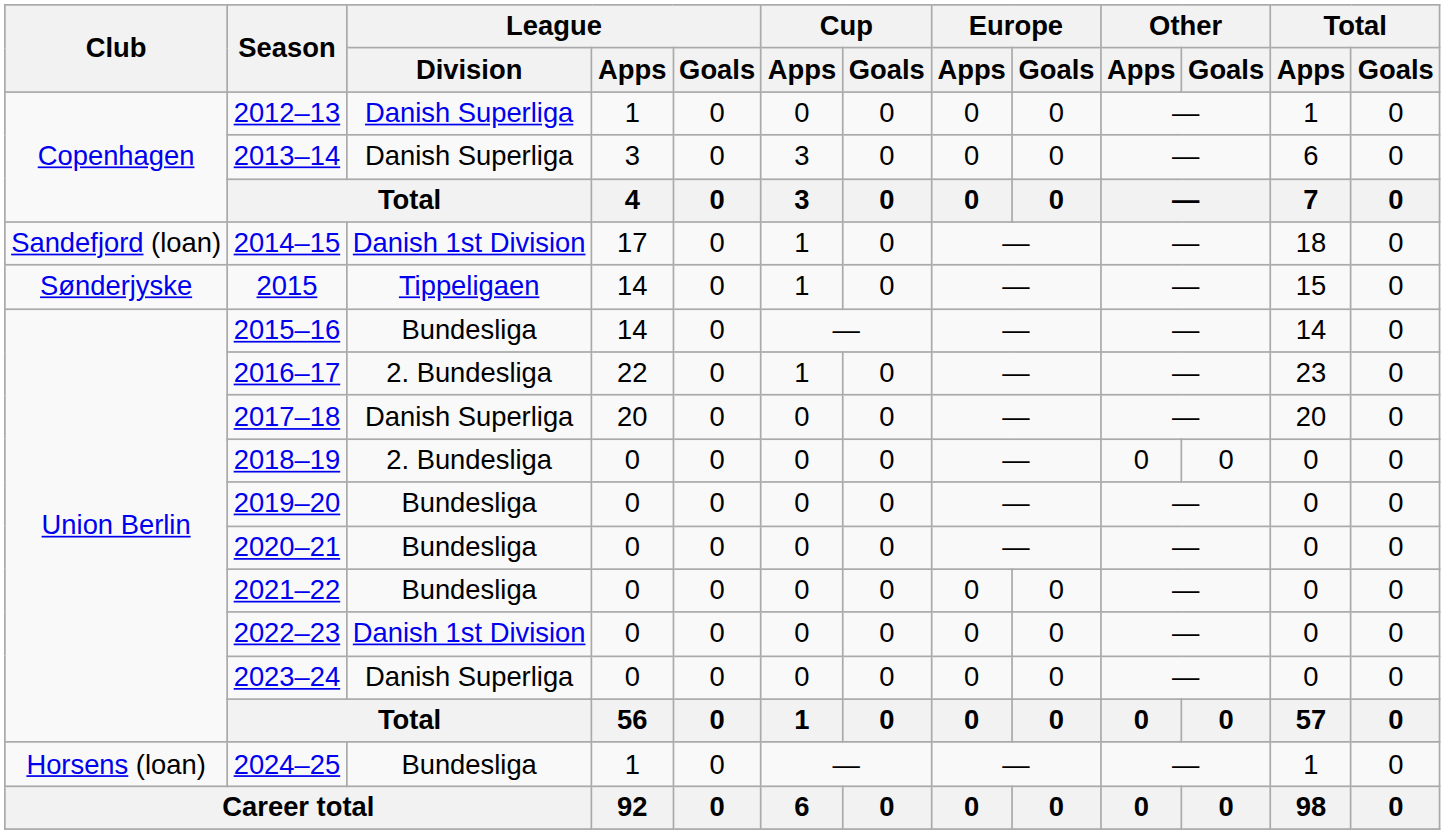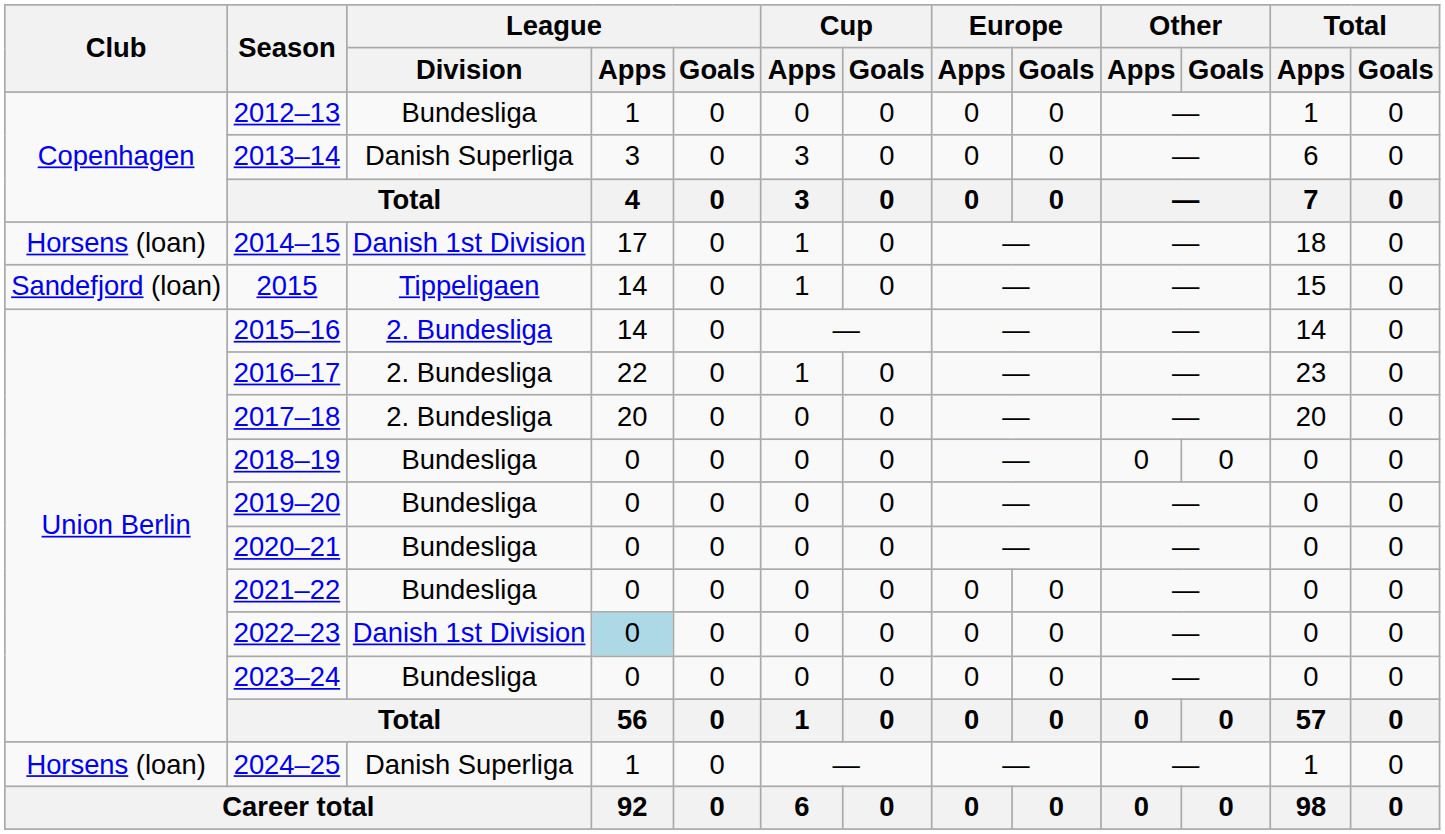2012–13 | League / Division: Danish Superliga -> Bundesliga
2014–15 | Club: Sandefjord (loan) -> Horsens (loan)
2015 | Club: Sønderjyske -> Sandefjord (loan)
2015–16 | League / Division: Bundesliga -> 2. Bundesliga
2017–18 | League / Division: Danish Superliga -> 2. Bundesliga
2018–19 | League / Division: 2. Bundesliga -> Bundesliga
2022–23 | League / Apps: no background -> lightblue background
2023–24 | League / Division: Danish Superliga -> Bundesliga
2024–25 | League / Division: Bundesliga -> Danish Superliga
